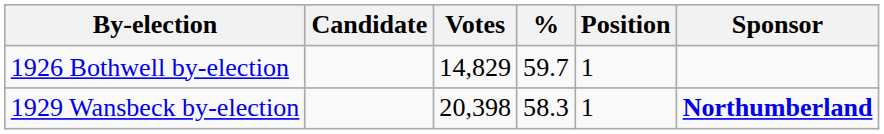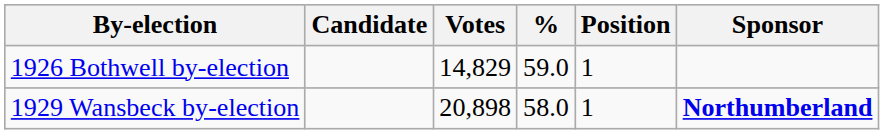1926 Bothwell by-election | %: 59.7 -> 59.0
1929 Wansbeck by-election | Votes: 20,398 -> 20,898
1929 Wansbeck by-election | %: 58.3 -> 58.0
